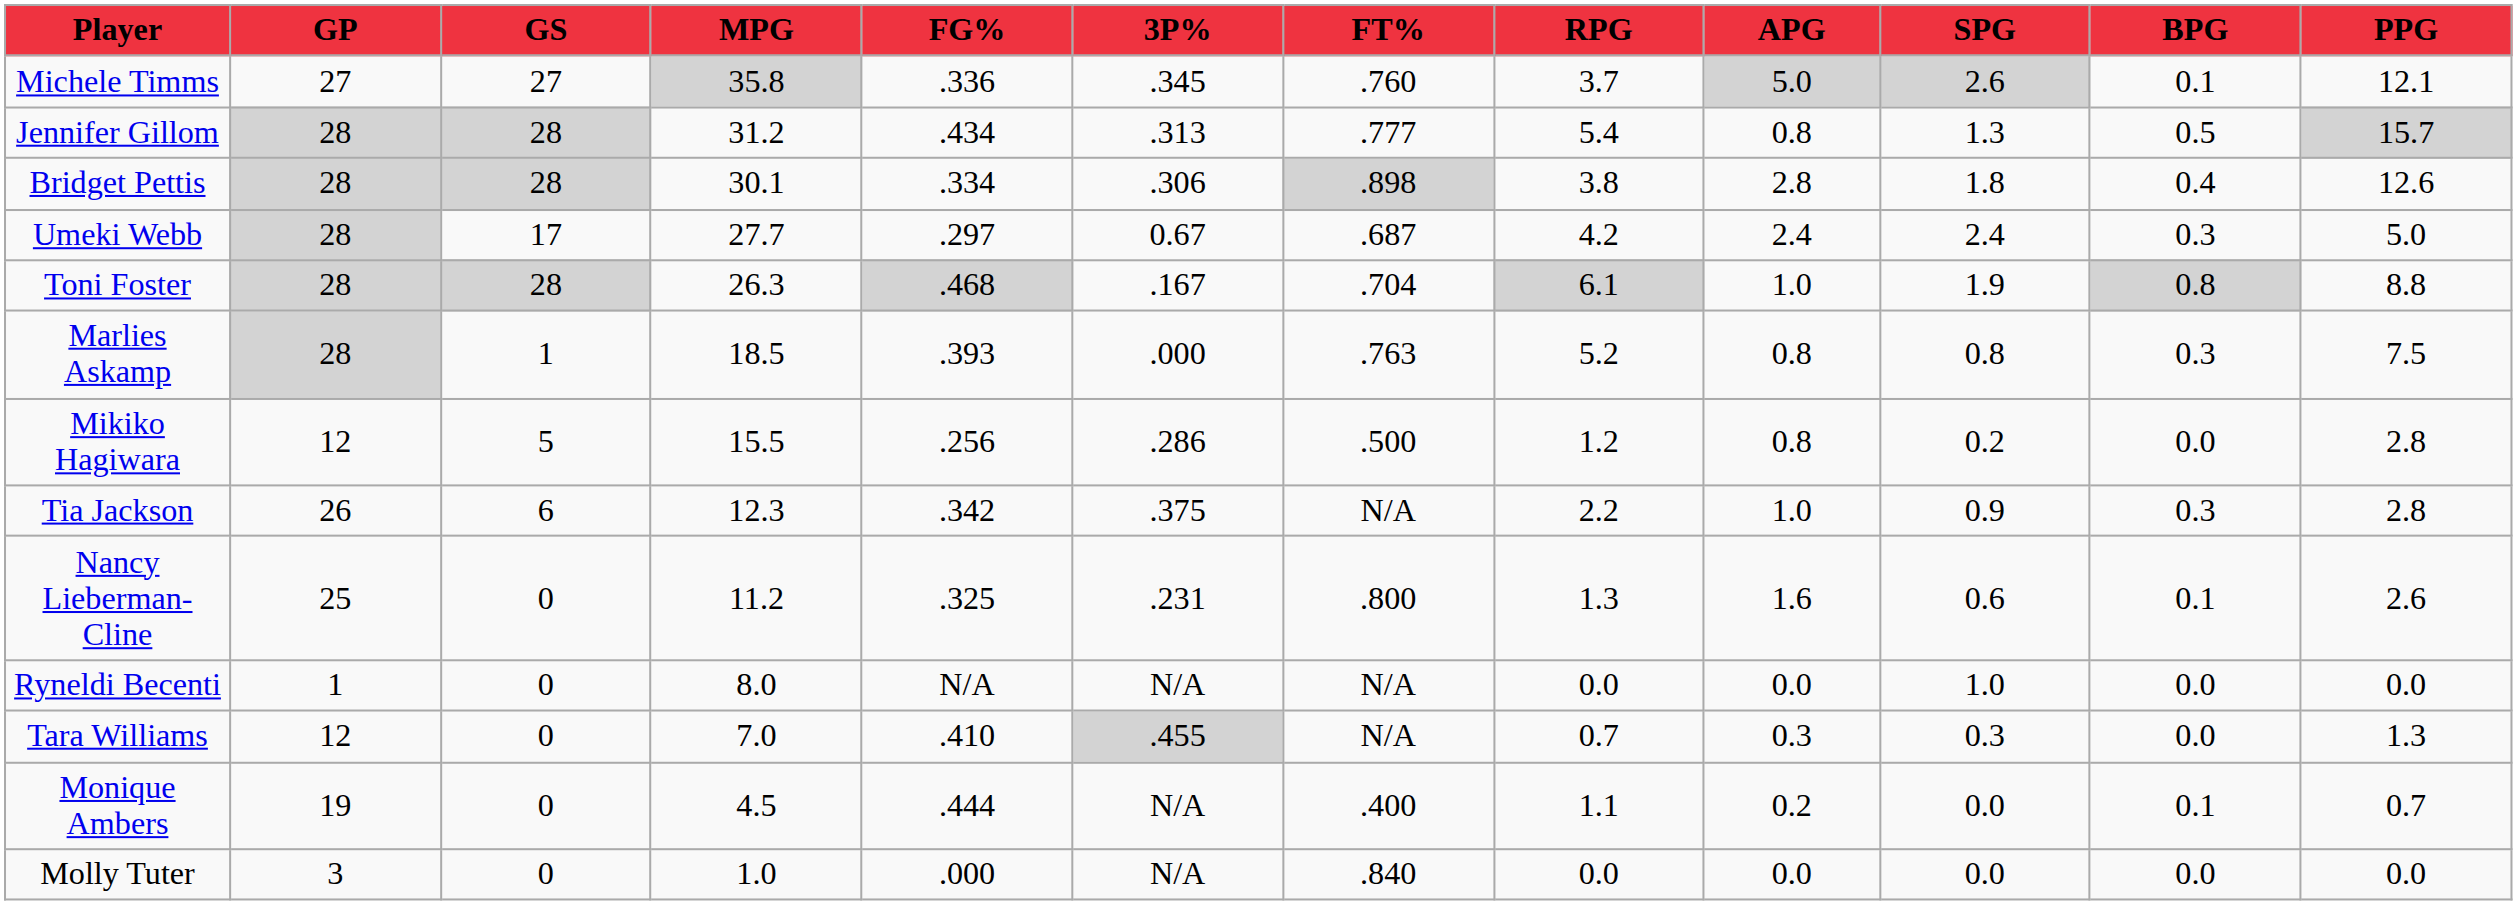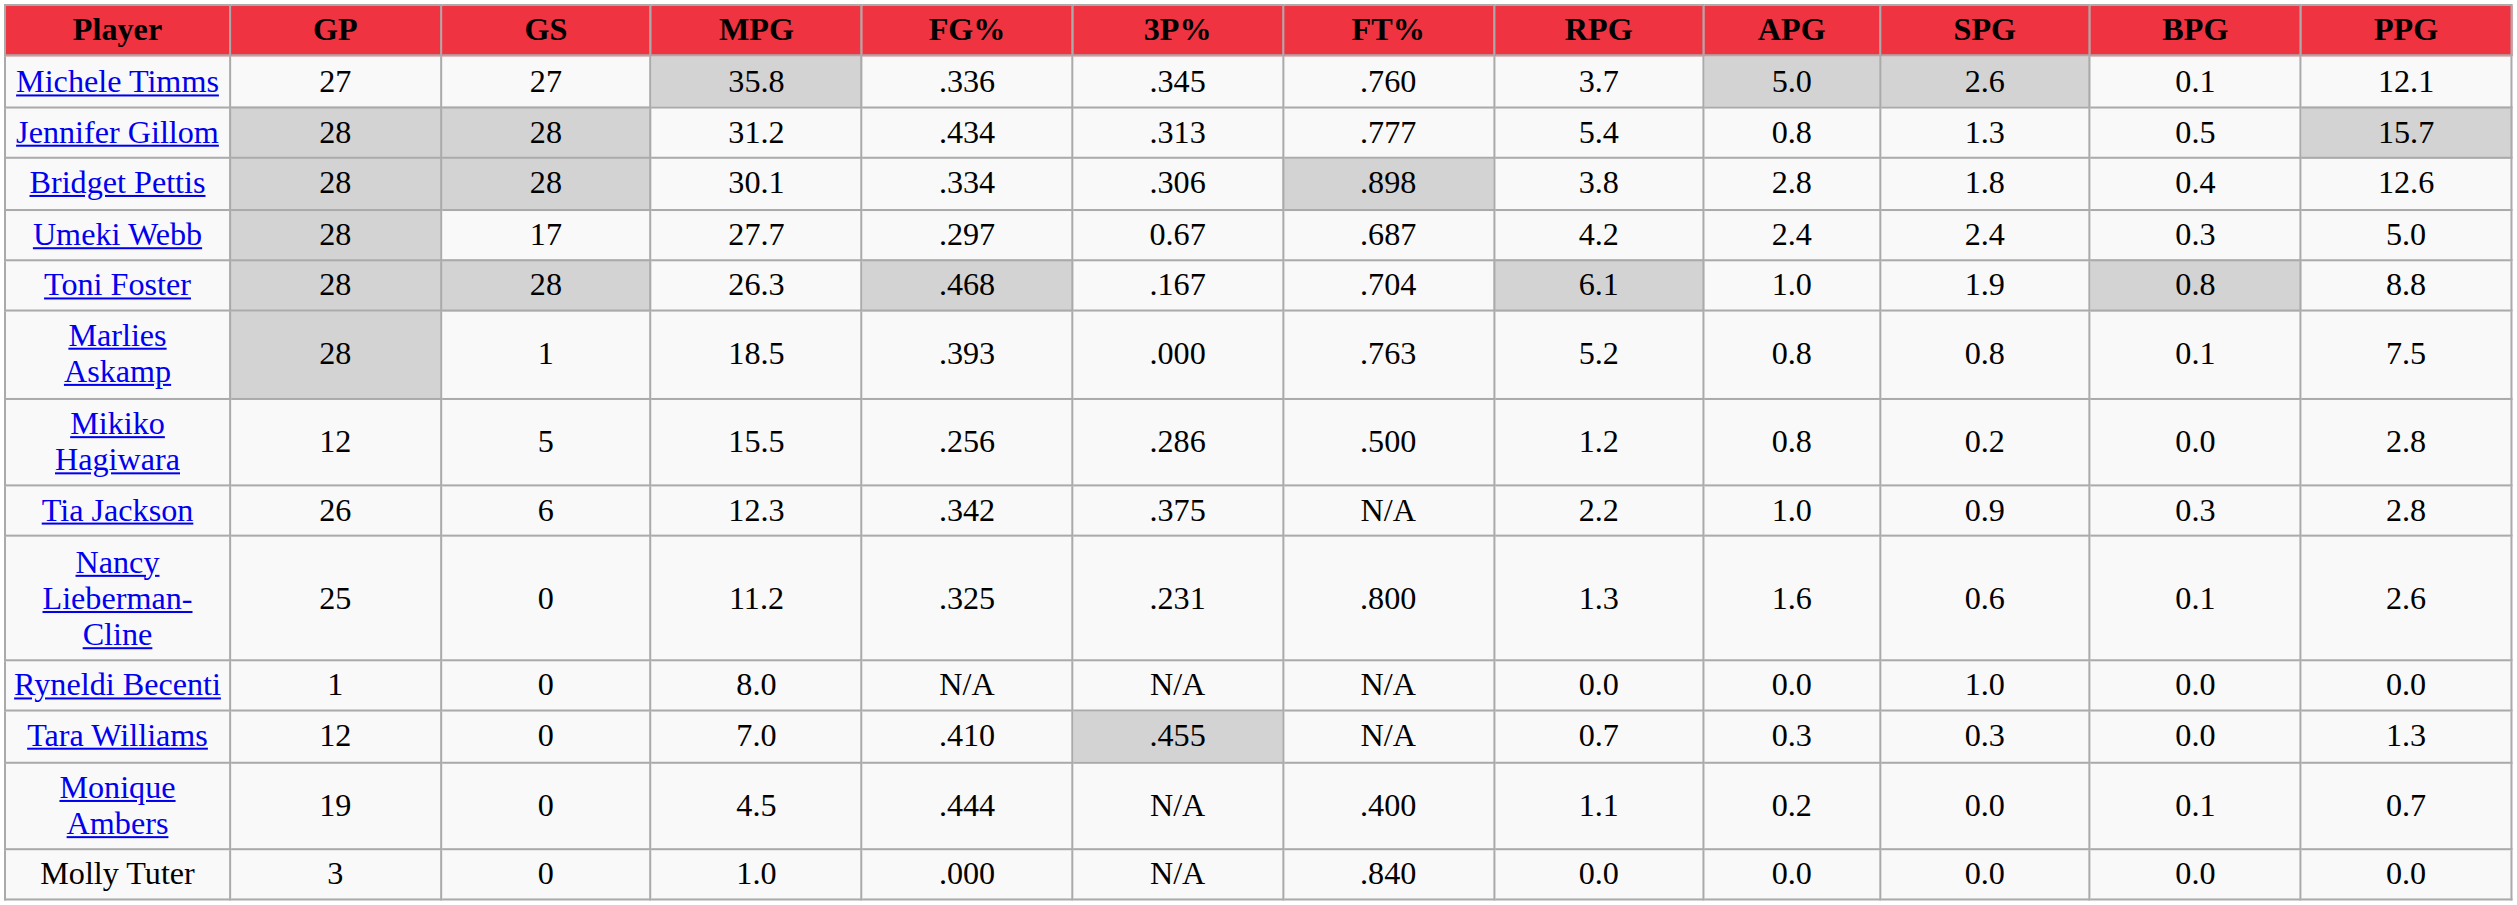Marlies Askamp | BPG: 0.3 -> 0.1
